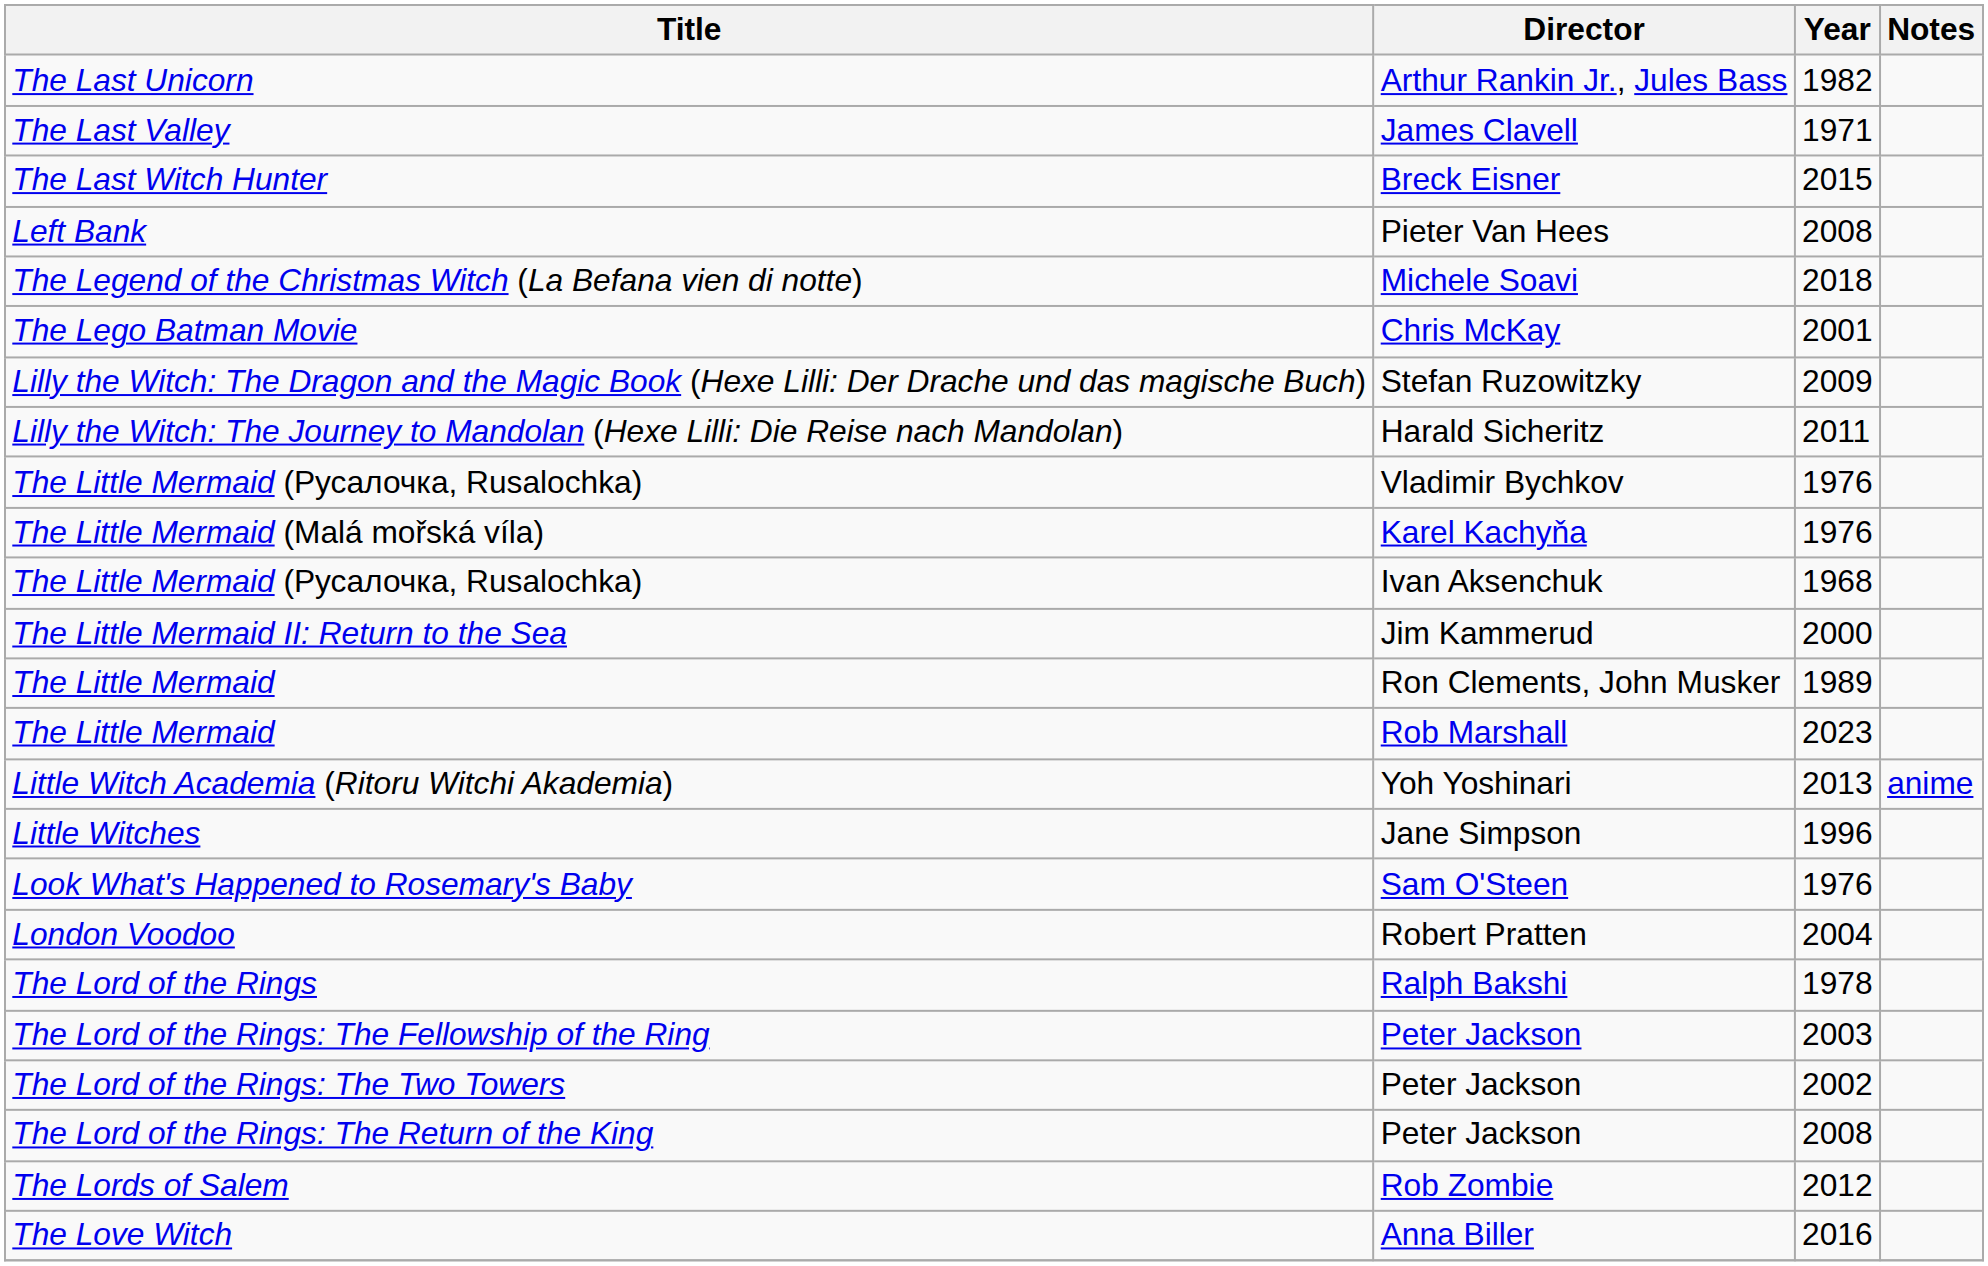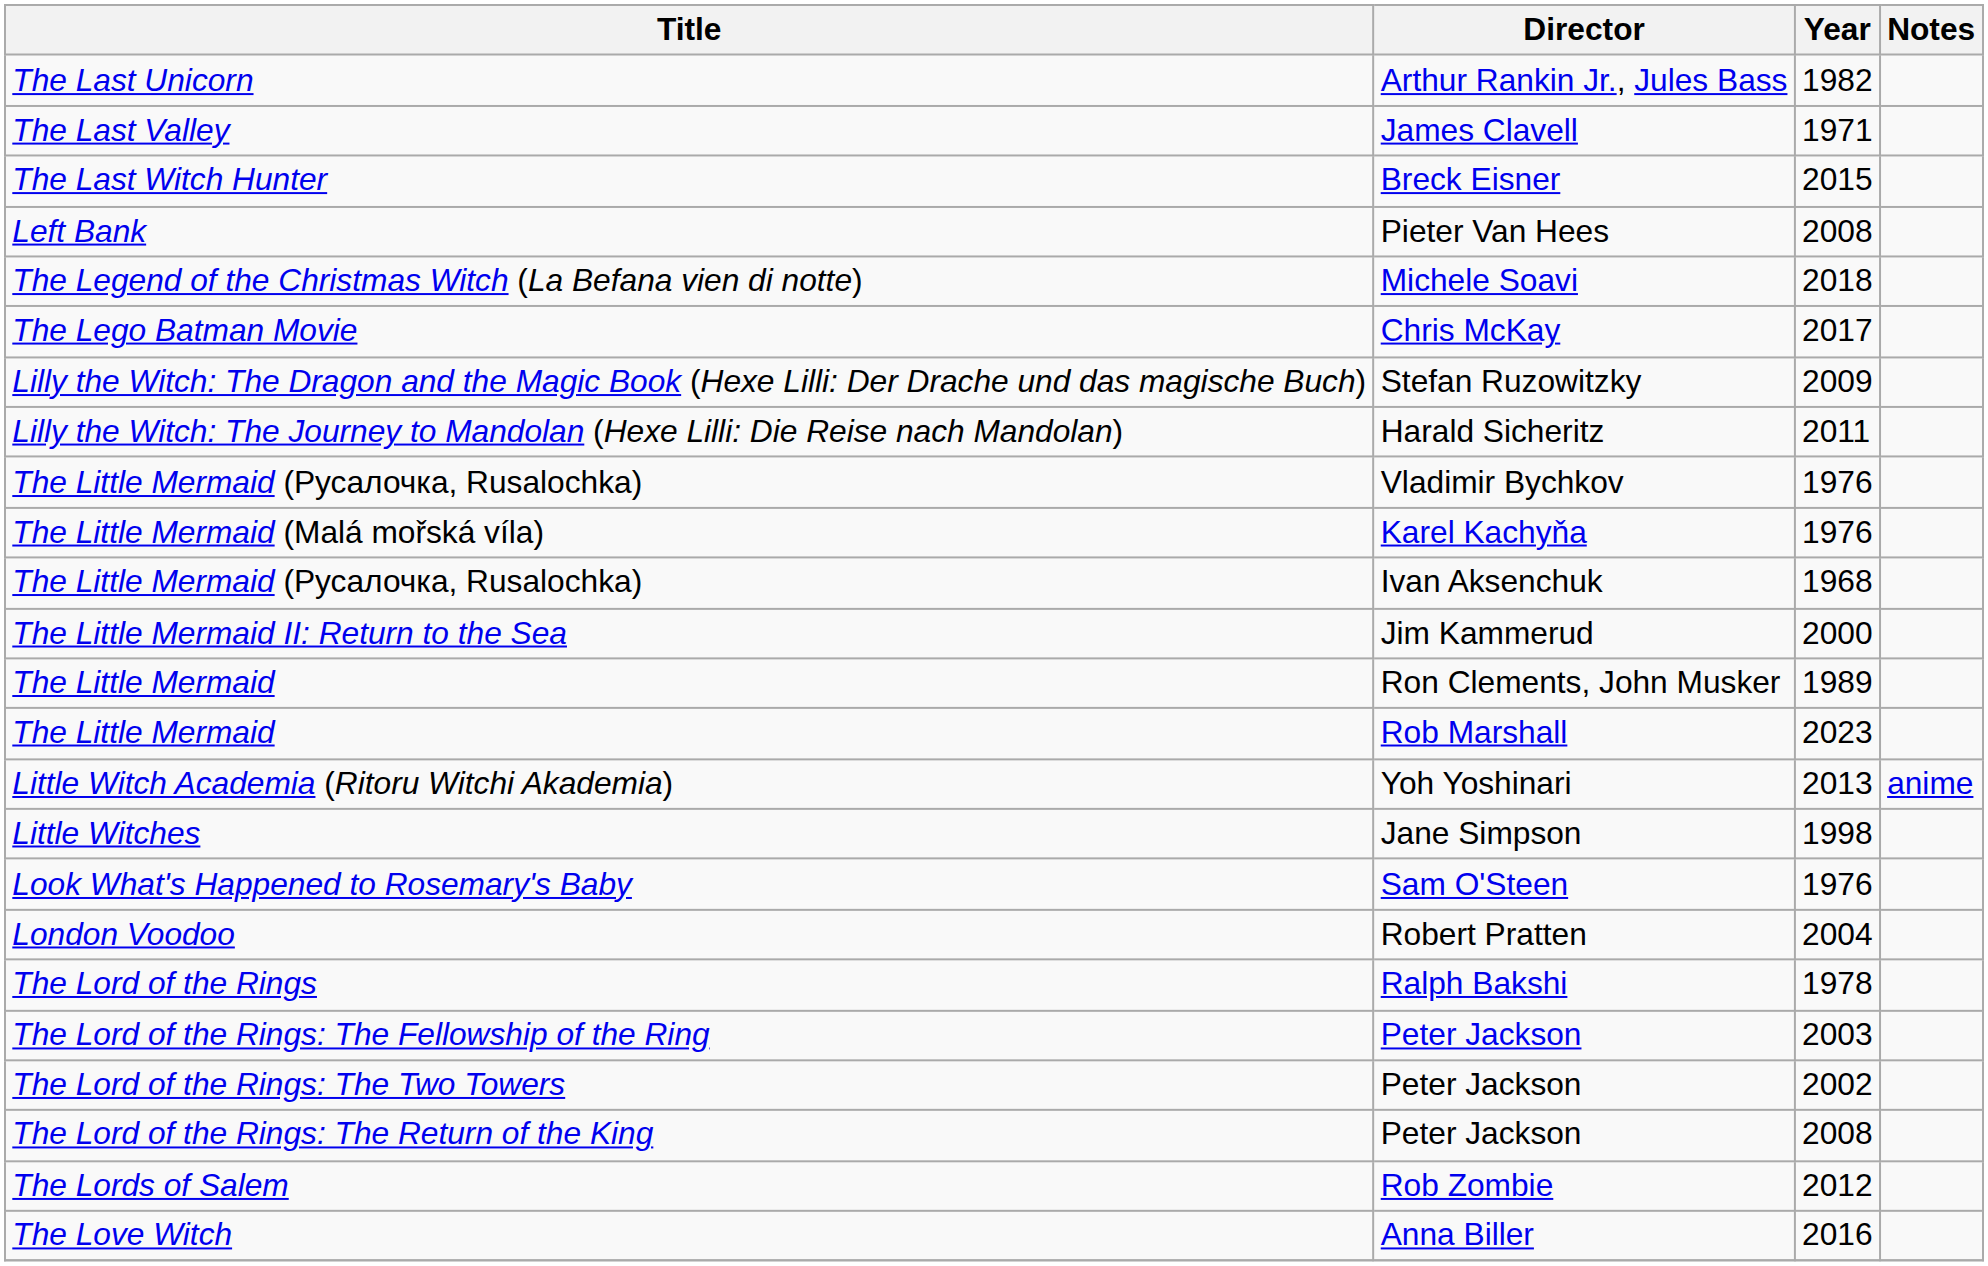The Lego Batman Movie | Year: 2001 -> 2017
Little Witches | Year: 1996 -> 1998
